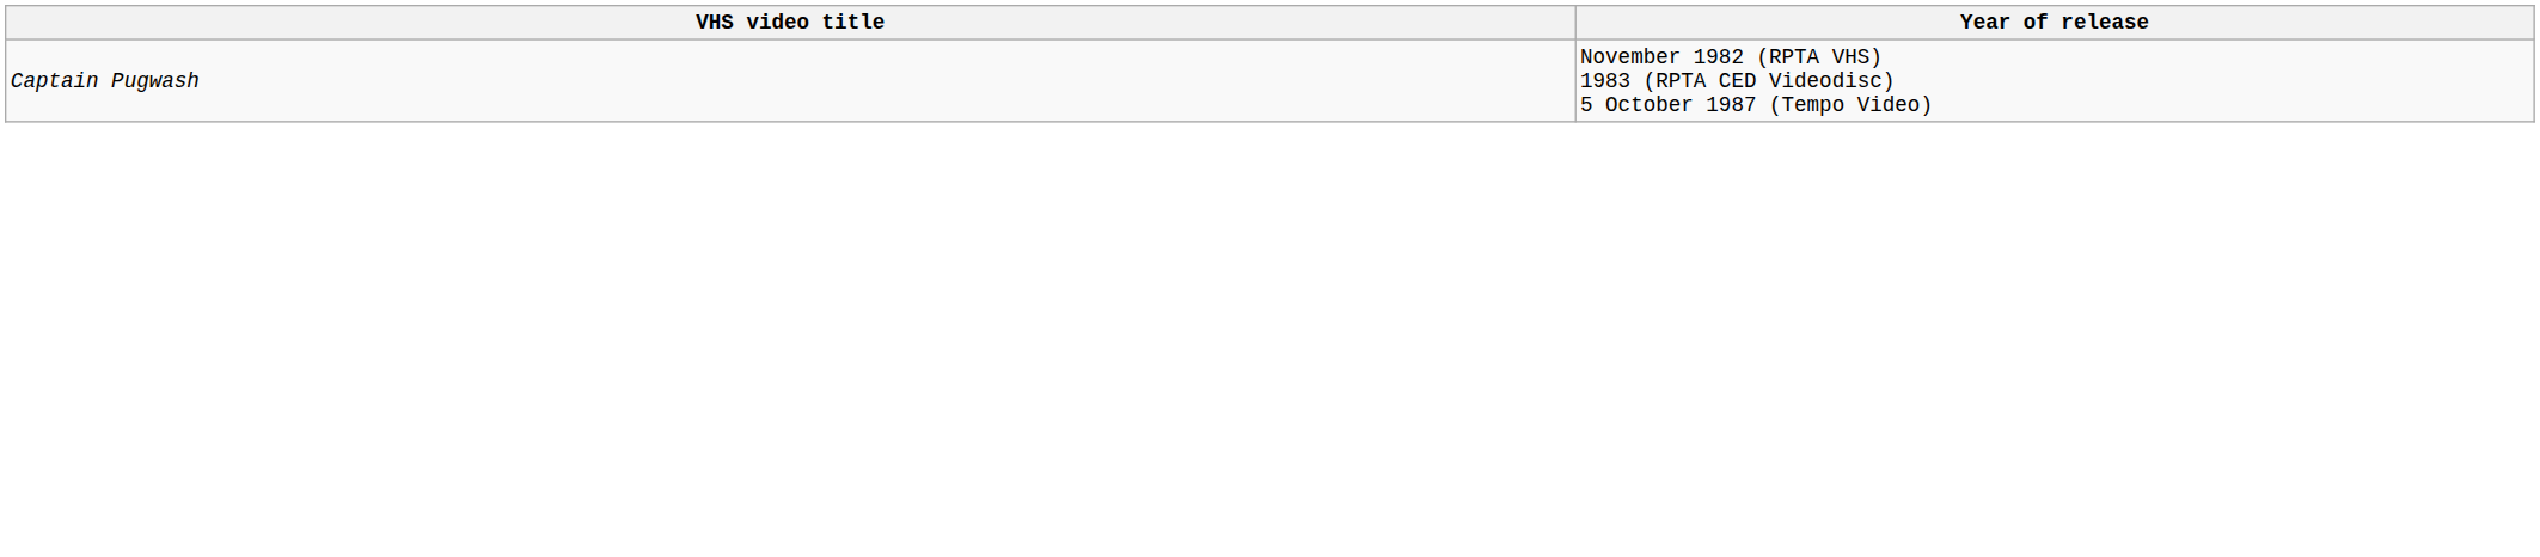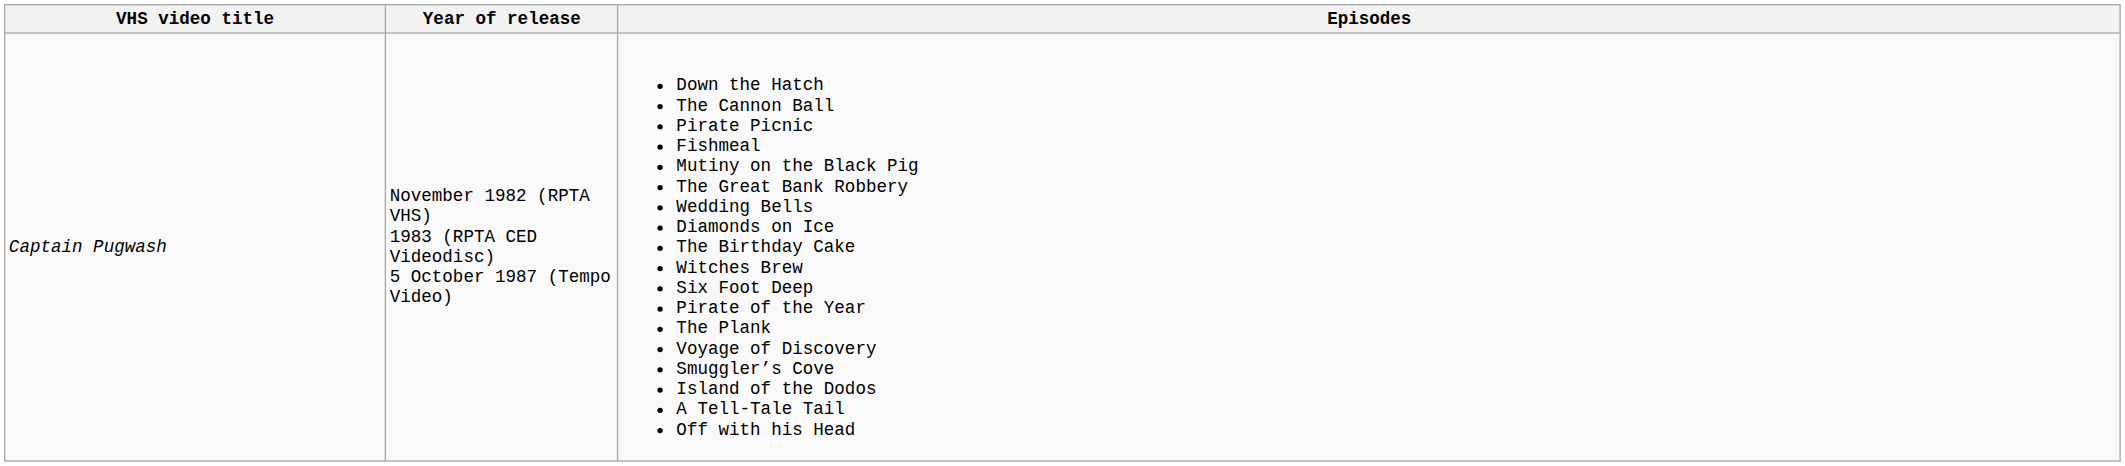+ column: Episodes | Down the Hatch The Cannon Ball Pirate Picnic Fishmeal Mutiny on the Black Pig The Great Bank Robbery Wedding Bells Diamonds on Ice The Birthday Cake Witches Brew Six Foot Deep Pirate of the Year The Plank Voyage of Discovery Smuggler’s Cove Island of the Dodos A Tell-Tale Tail Off with his Head
